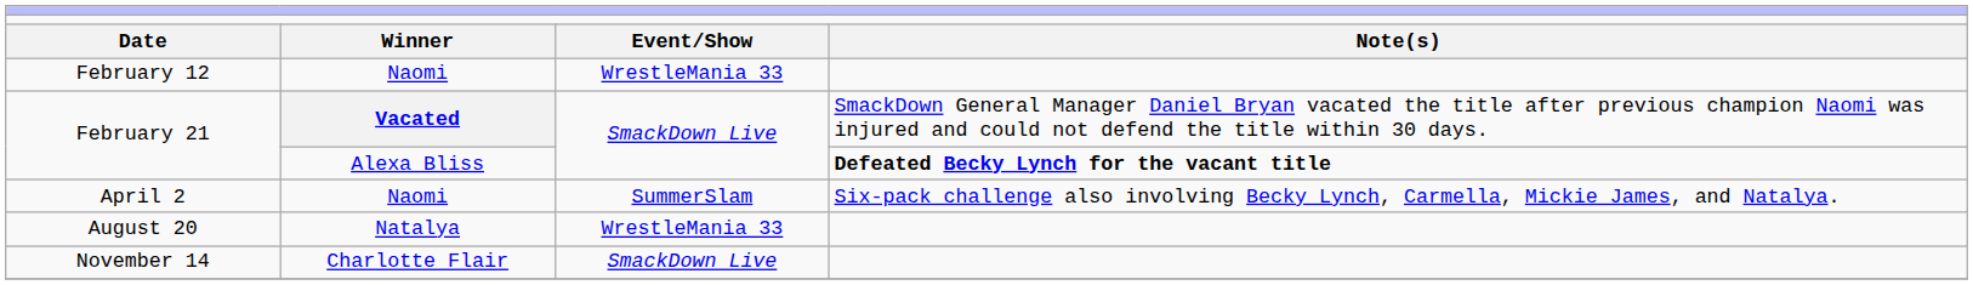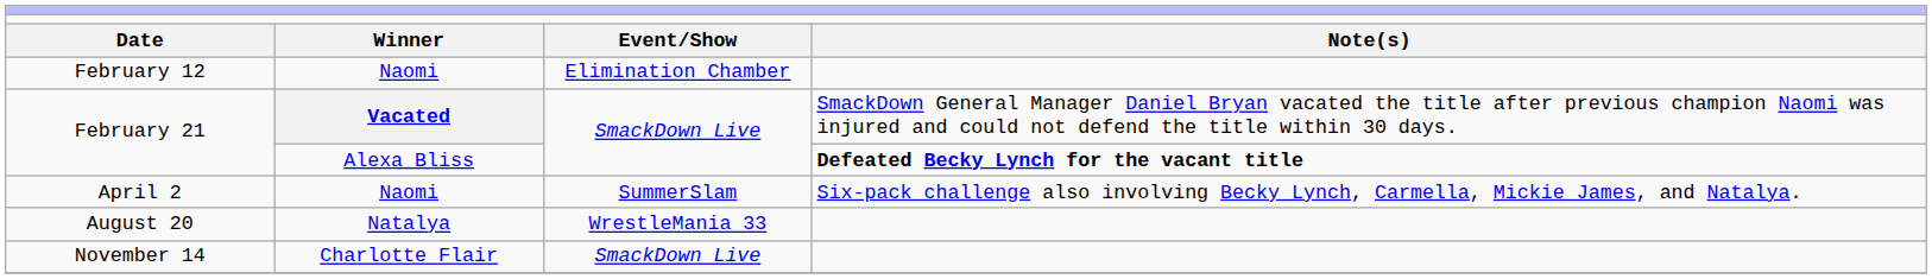February 12 | column 3: WrestleMania 33 -> Elimination Chamber
